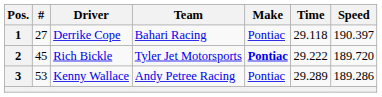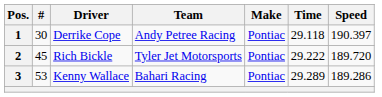1 | #: 27 -> 30
1 | Team: Bahari Racing -> Andy Petree Racing
2 | Make: bold -> normal
3 | Team: Andy Petree Racing -> Bahari Racing
